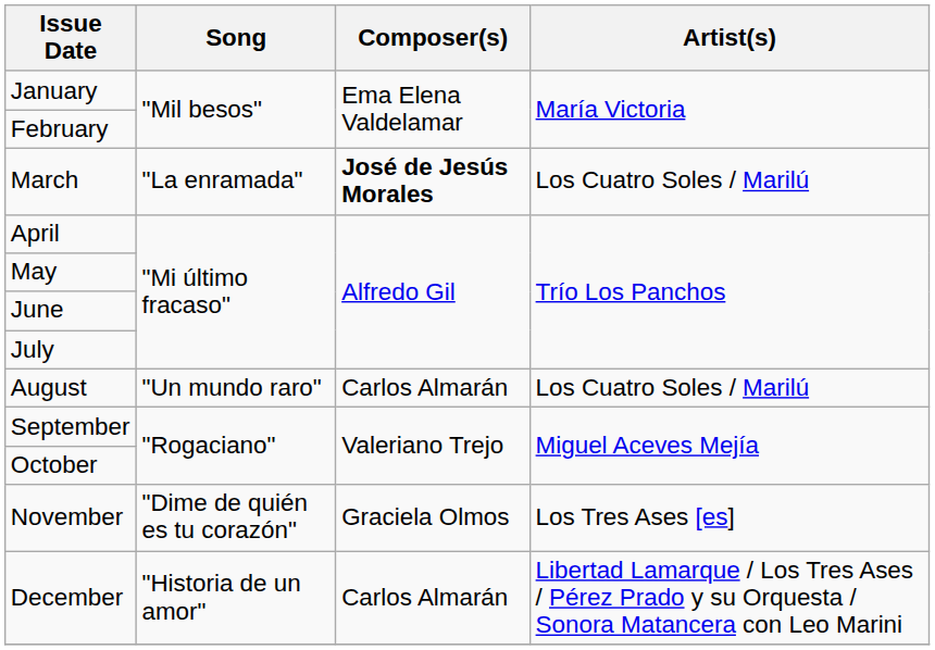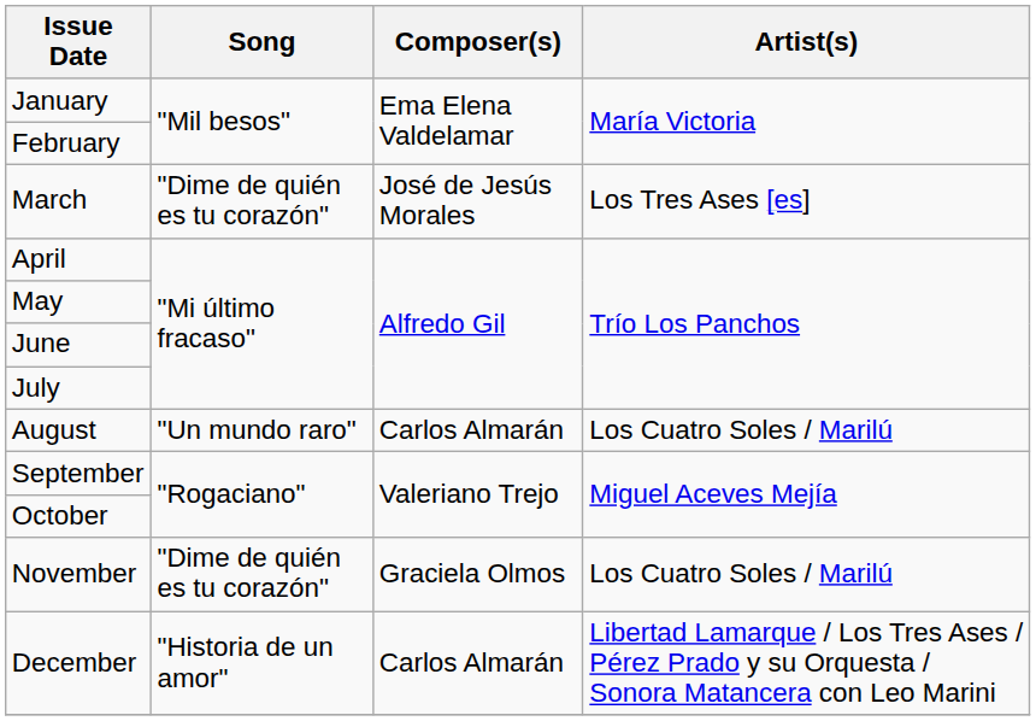March | Song: "La enramada" -> "Dime de quién es tu corazón"
March | Composer(s): bold -> normal
March | Artist(s): Los Cuatro Soles / Marilú -> Los Tres Ases [es]
November | Artist(s): Los Tres Ases [es] -> Los Cuatro Soles / Marilú
